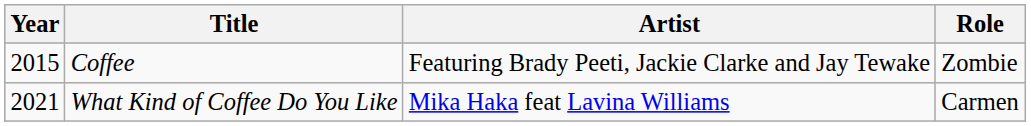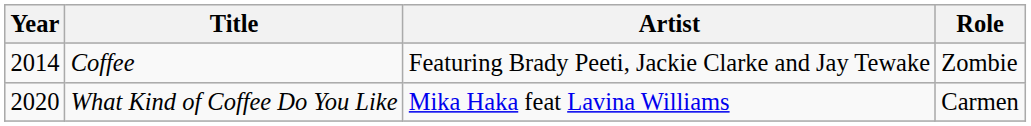Coffee | Year: 2015 -> 2014
What Kind of Coffee Do You Like | Year: 2021 -> 2020
